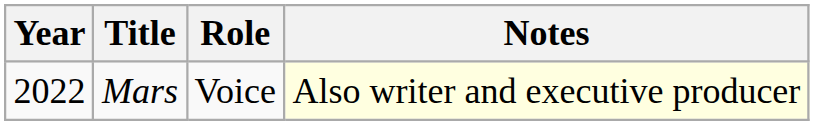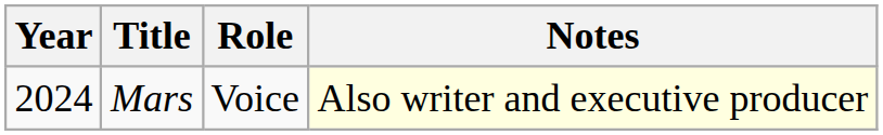Mars | Year: 2022 -> 2024
